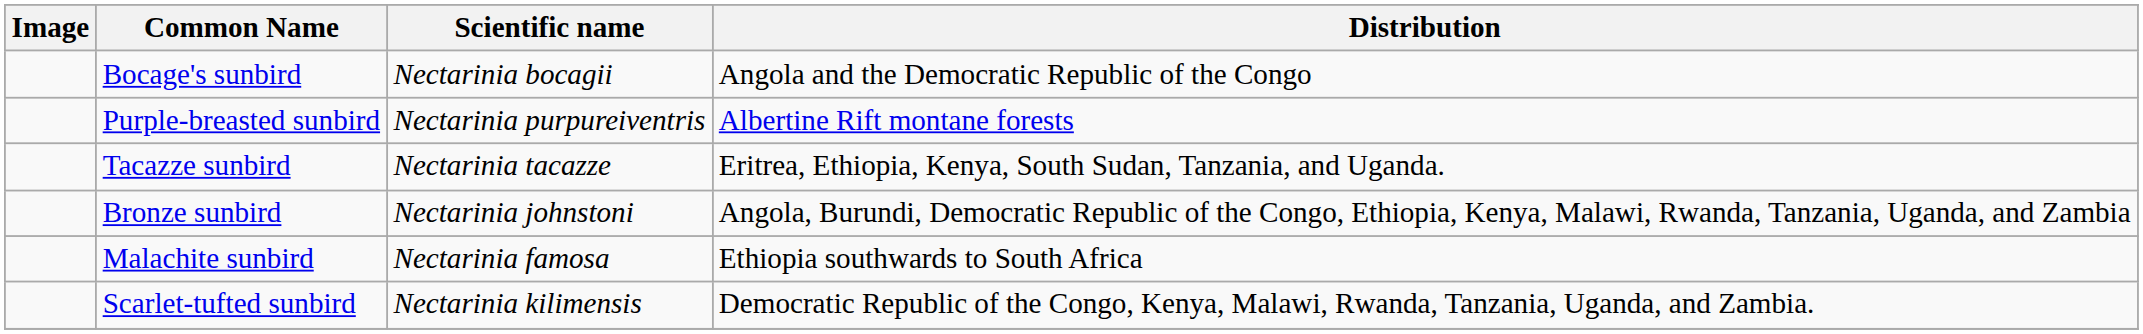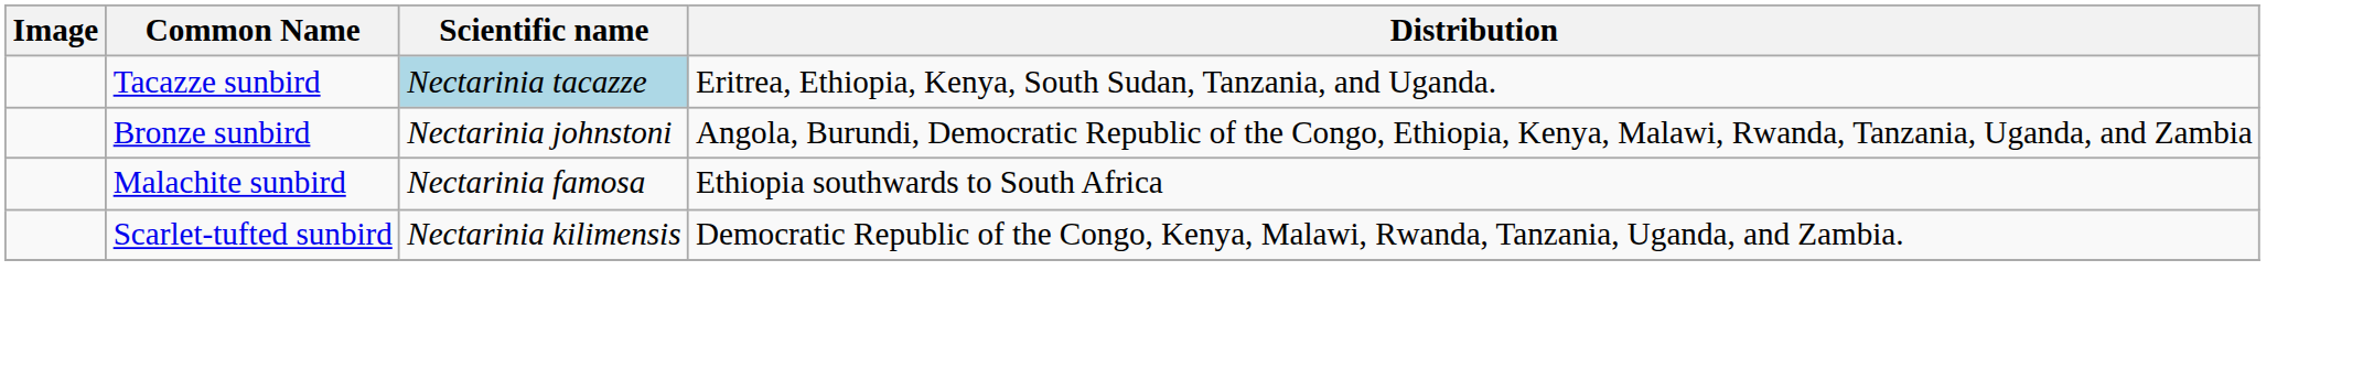- row: Bocage's sunbird | Nectarinia bocagii | Angola and the Democratic Republic of the Congo
- row: Purple-breasted sunbird | Nectarinia purpureiventris | Albertine Rift montane forests
Tacazze sunbird | Scientific name: no background -> lightblue background
